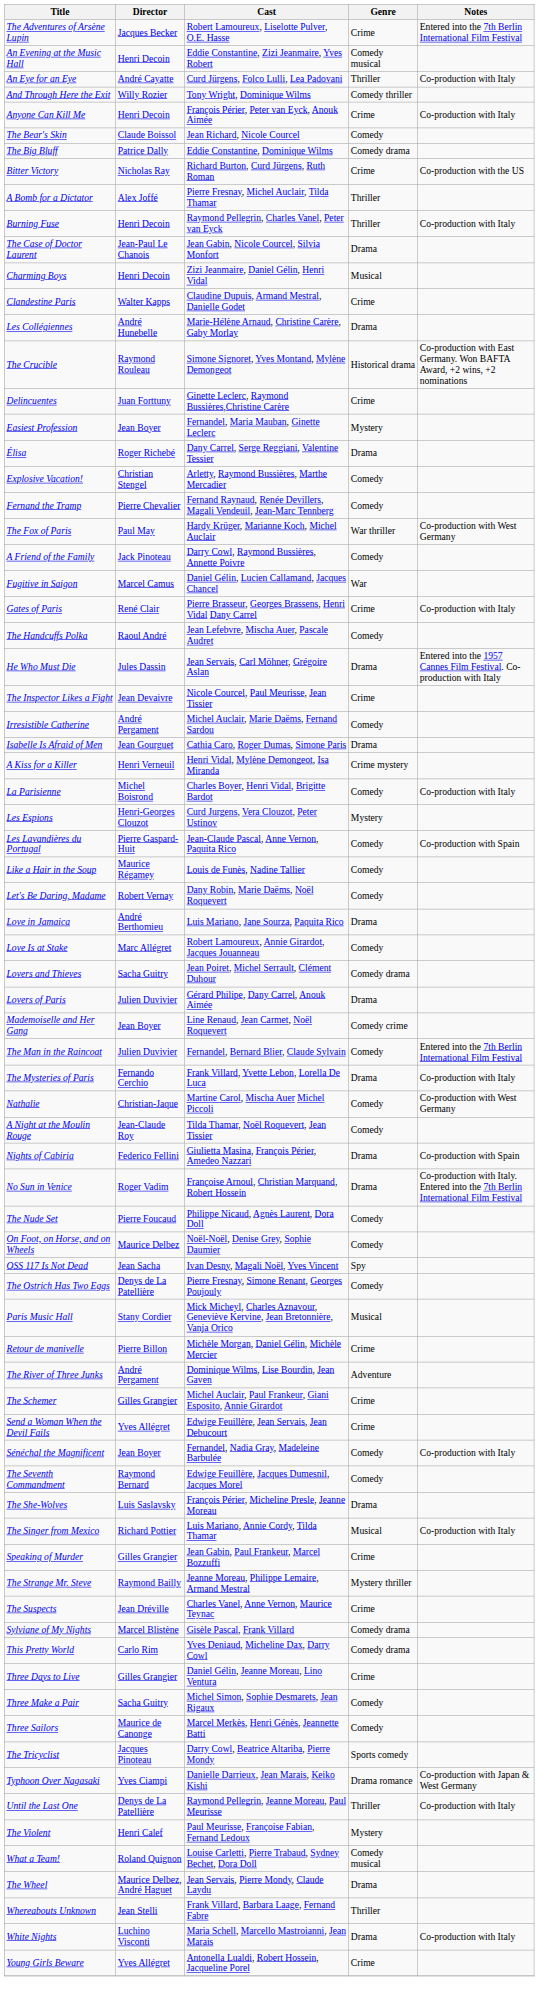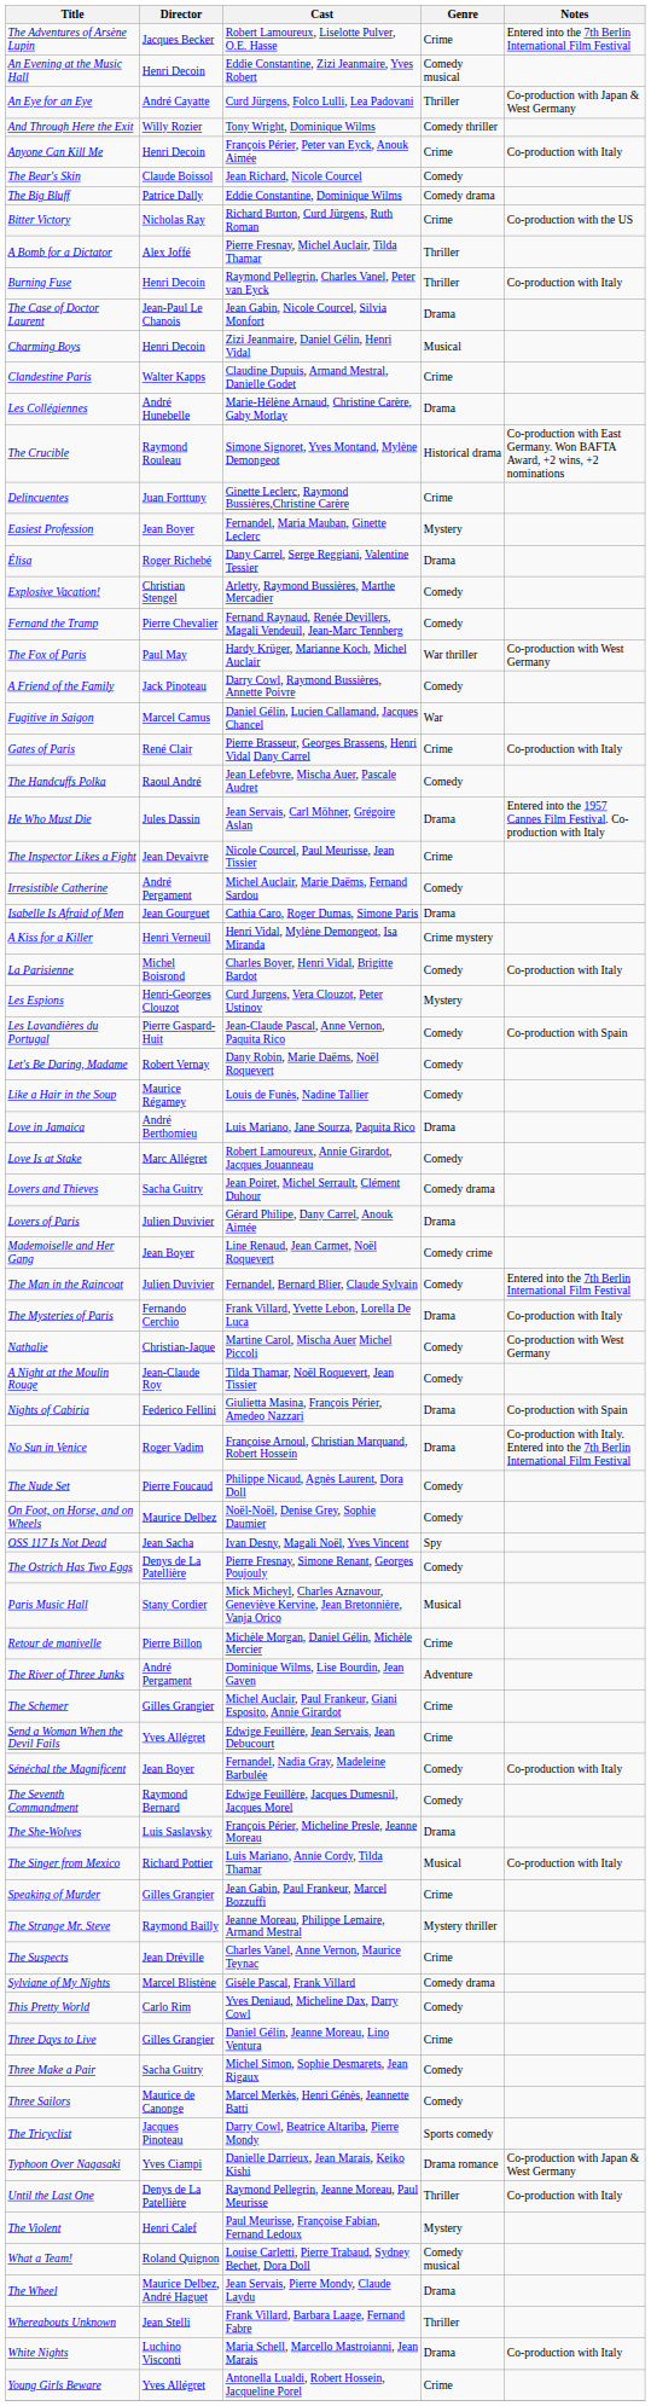An Eye for an Eye | Notes: Co-production with Italy -> Co-production with Japan & West Germany
rows swapped: Let's Be Daring, Madame <-> Like a Hair in the Soup
This Pretty World | Genre: Comedy drama -> Comedy
